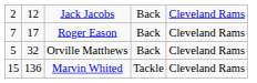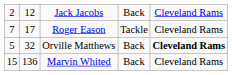Roger Eason | column 4: Back -> Tackle
Orville Matthews | column 5: normal -> bold
Marvin Whited | column 4: Tackle -> Back
